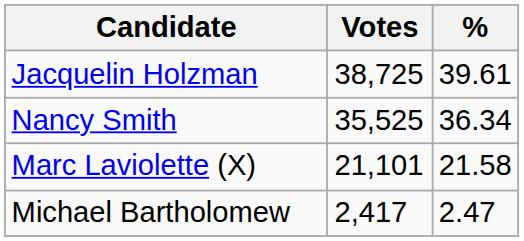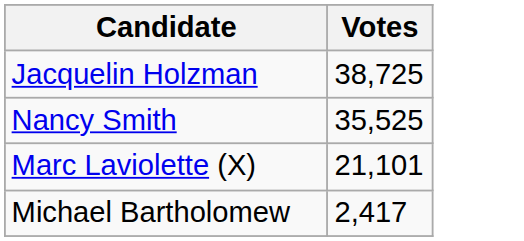- column: % | 39.61 | 36.34 | 21.58 | 2.47
